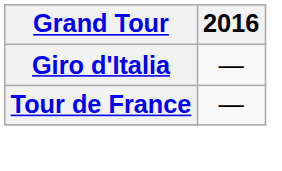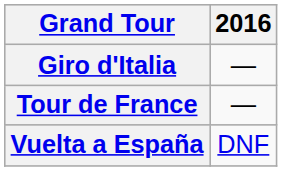+ row: Vuelta a España | DNF
